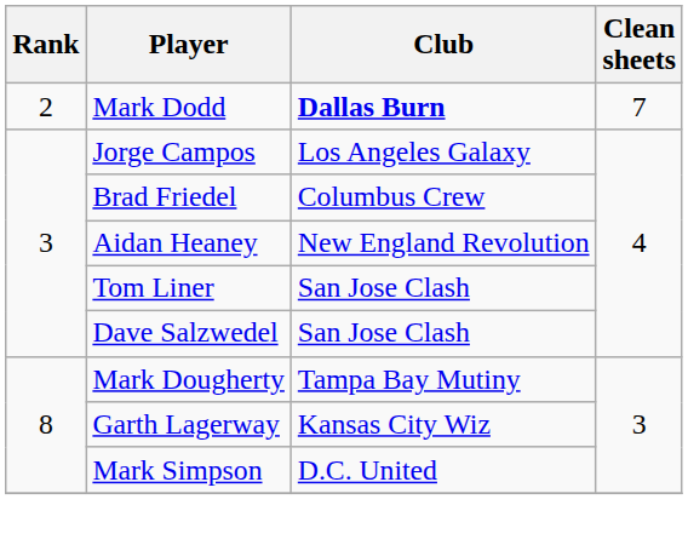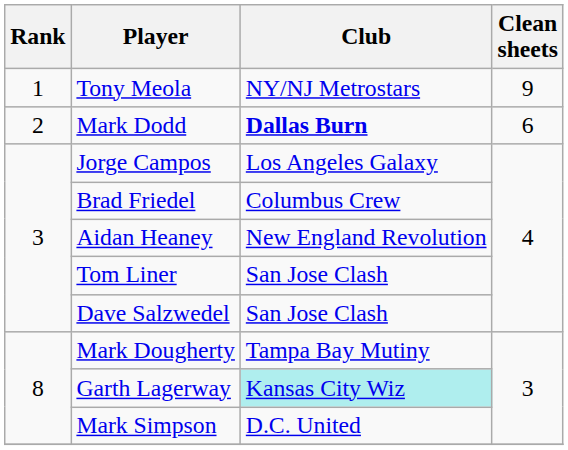+ row: 1 | Tony Meola | NY/NJ Metrostars | 9
Mark Dodd | Clean sheets: 7 -> 6
Garth Lagerway | Club: no background -> paleturquoise background
